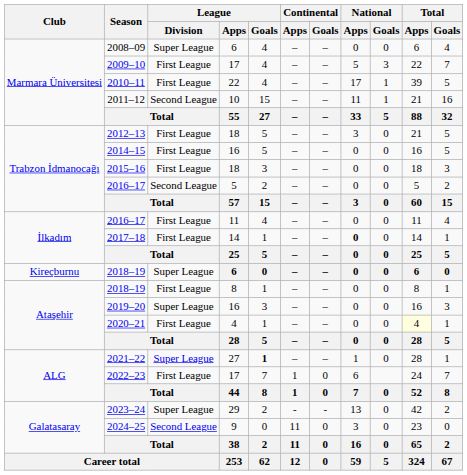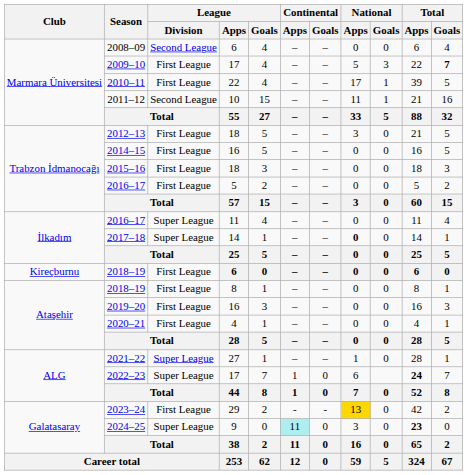2008–09 | League / Division: Super League -> Second League
2009–10 | Total / Goals: normal -> bold
2016–17 / 5 | League / Division: Second League -> First League
2016–17 / 11 | League / Division: First League -> Super League
2017–18 | League / Division: First League -> Super League
2018–19 / 6 | League / Division: Super League -> First League
2019–20 | League / Division: Super League -> First League
2020–21 | Total / Apps: lightyellow background -> no background
2021–22 | League / Goals: bold -> normal
2022–23 | League / Division: First League -> Super League
2022–23 | Total / Apps: normal -> bold
2023–24 | League / Division: Super League -> First League
2023–24 | National / Apps: no background -> gold background
2024–25 | League / Division: Second League -> Super League
2024–25 | Continental / Apps: no background -> paleturquoise background
2024–25 | Total / Apps: normal -> bold
